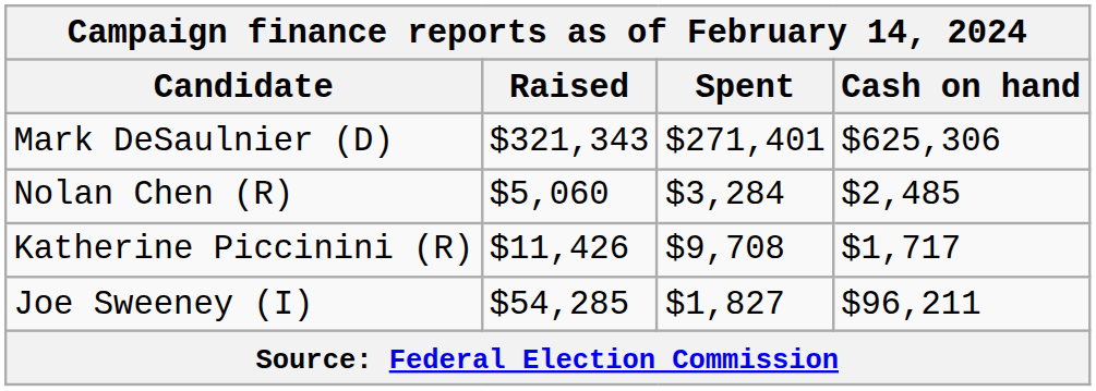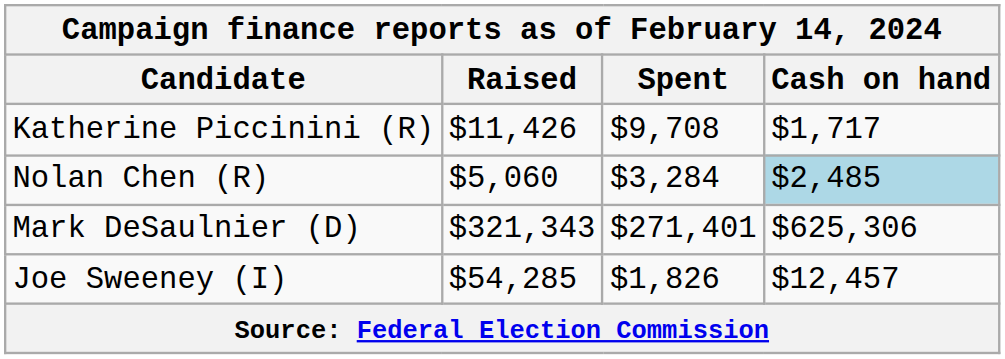rows swapped: Mark DeSaulnier (D) <-> Katherine Piccinini (R)
Nolan Chen (R) | Cash on hand: no background -> lightblue background
Joe Sweeney (I) | Spent: $1,827 -> $1,826
Joe Sweeney (I) | Cash on hand: $96,211 -> $12,457
